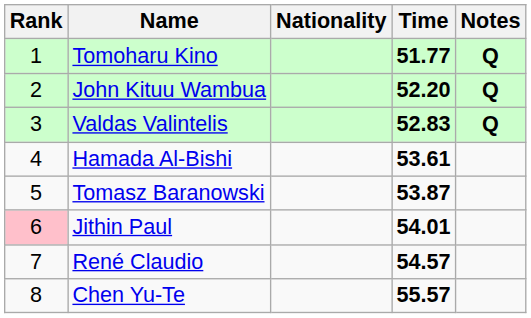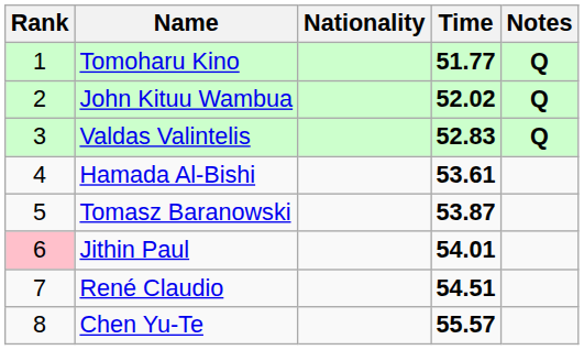John Kituu Wambua | Time: 52.20 -> 52.02
René Claudio | Time: 54.57 -> 54.51
